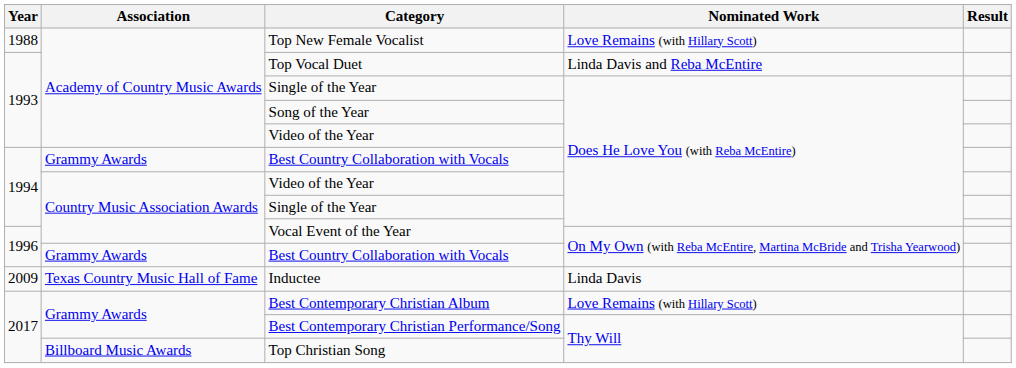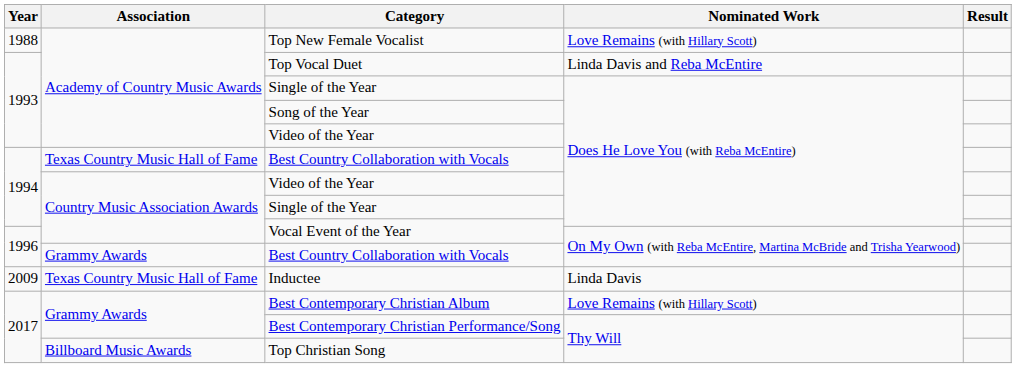1994 / Best Country Collaboration with Vocals | Association: Grammy Awards -> Texas Country Music Hall of Fame
